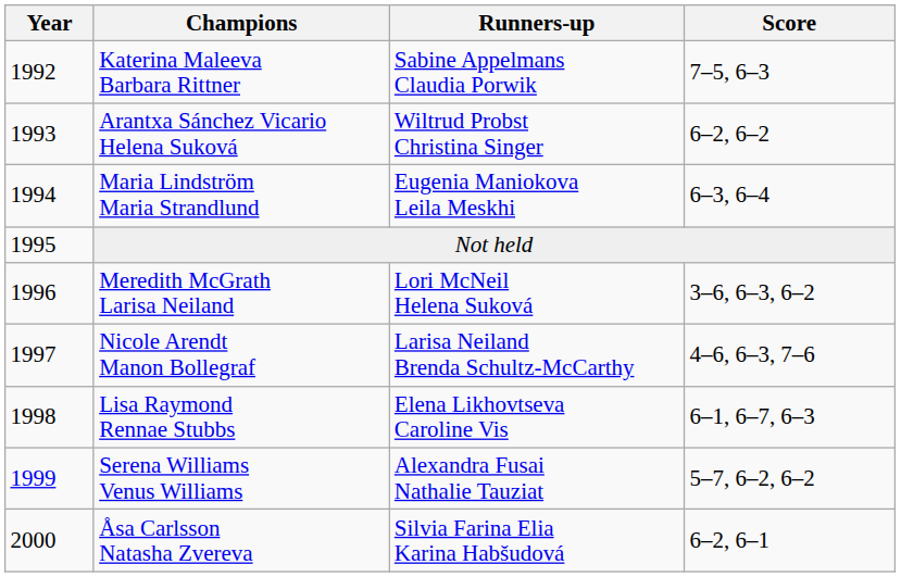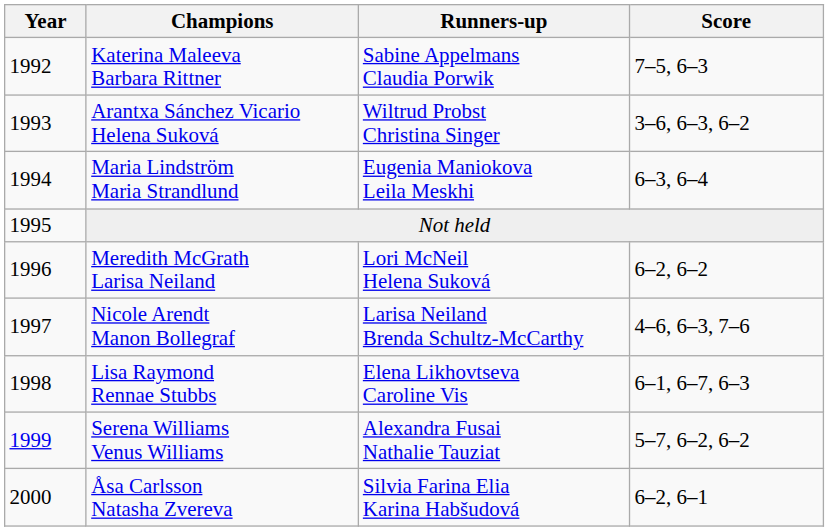Arantxa Sánchez Vicario Helena Suková | Score: 6–2, 6–2 -> 3–6, 6–3, 6–2
Meredith McGrath Larisa Neiland | Score: 3–6, 6–3, 6–2 -> 6–2, 6–2
